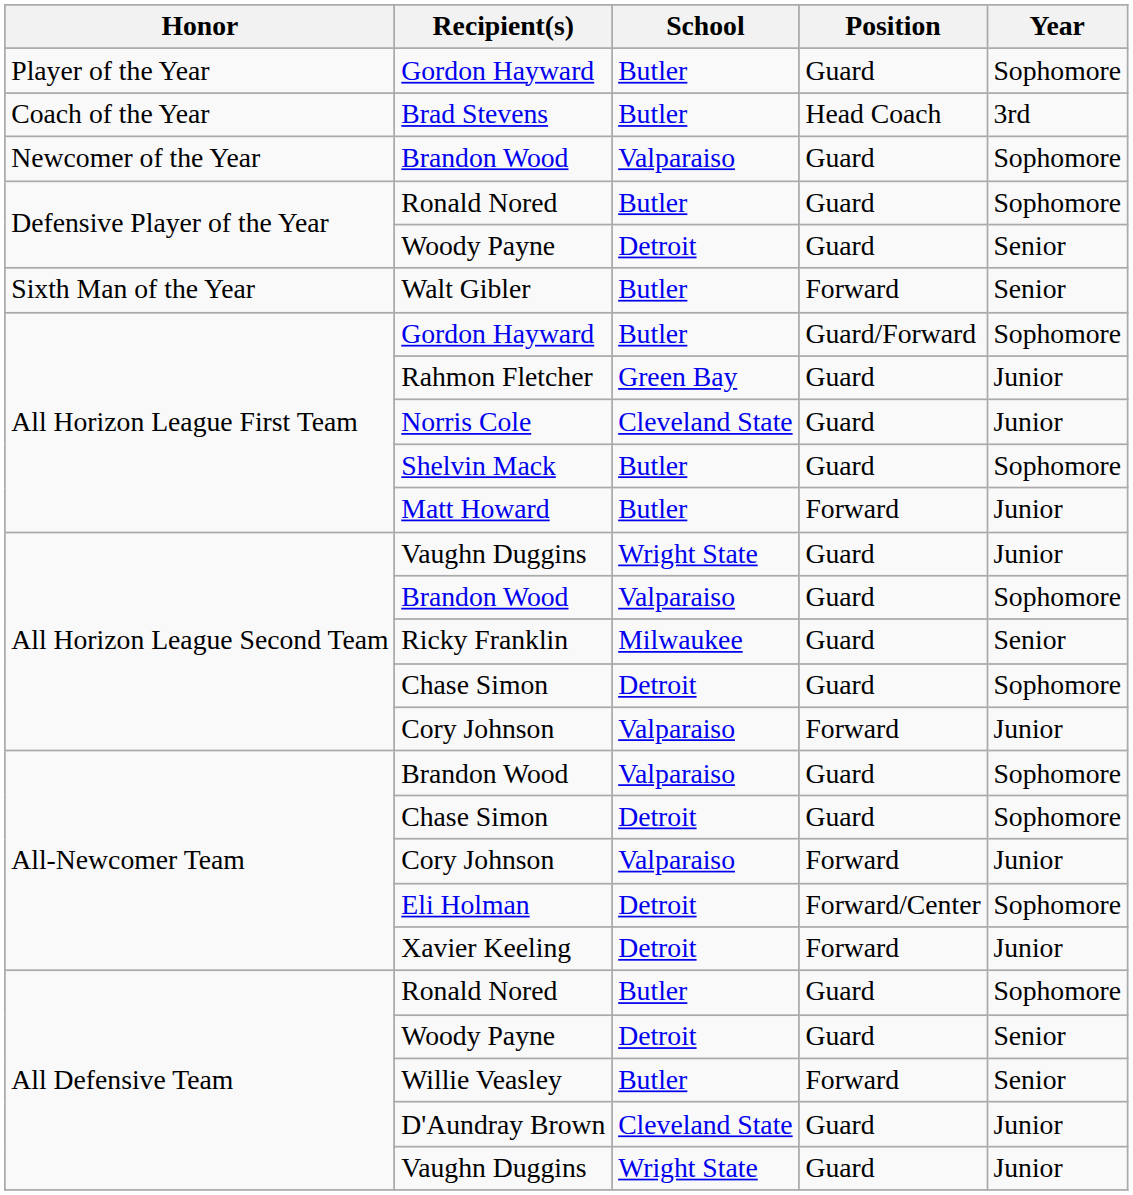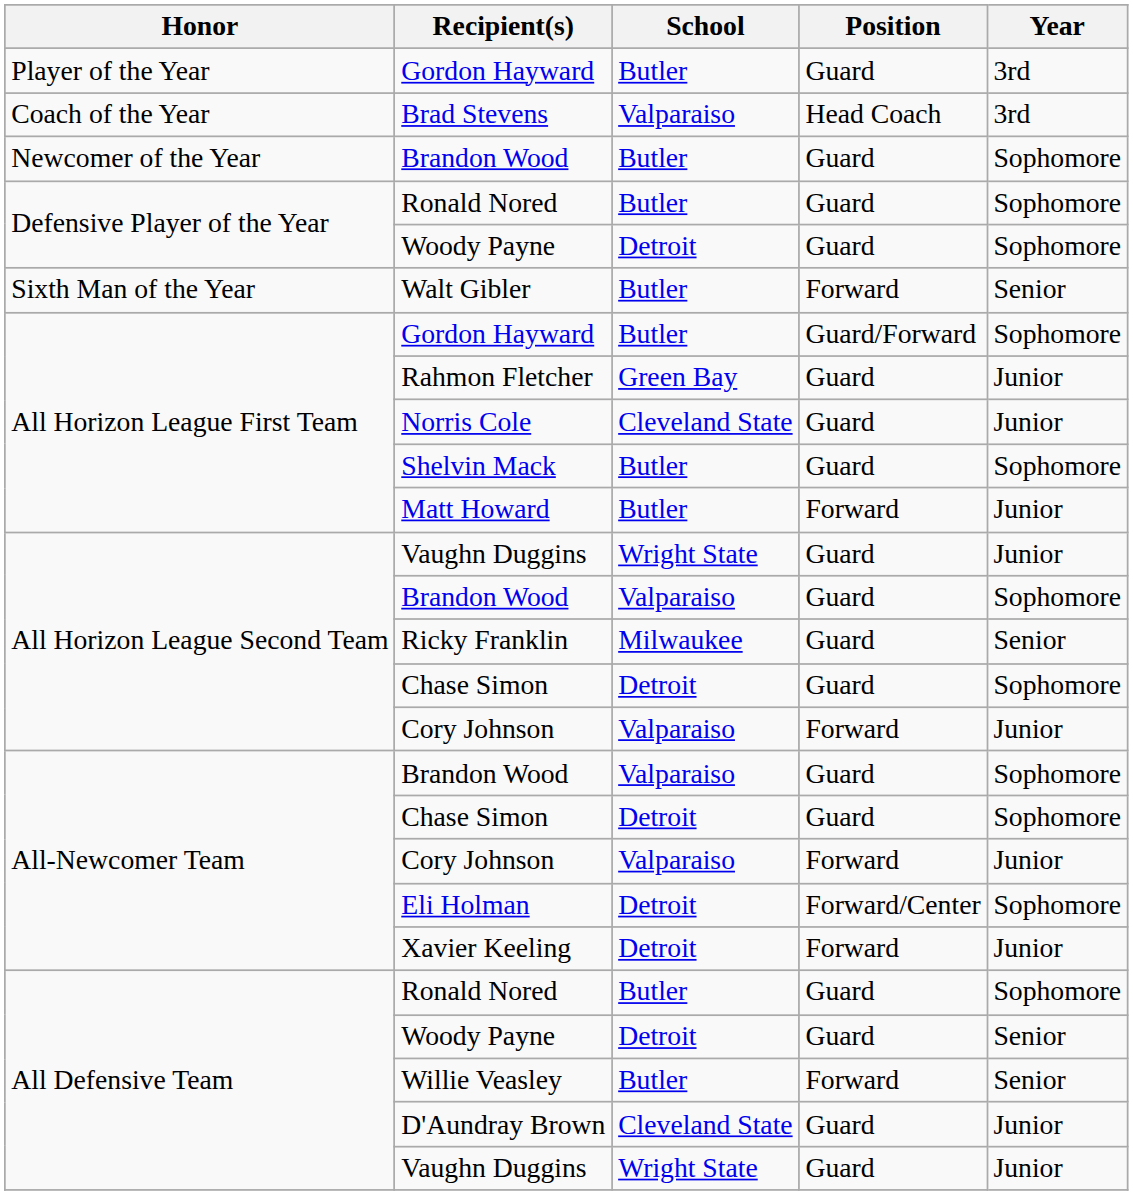Player of the Year / Gordon Hayward | Year: Sophomore -> 3rd
Brad Stevens | School: Butler -> Valparaiso
Newcomer of the Year / Brandon Wood | School: Valparaiso -> Butler
Defensive Player of the Year / Woody Payne | Year: Senior -> Sophomore
